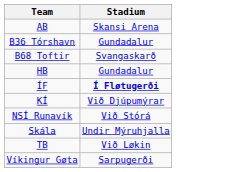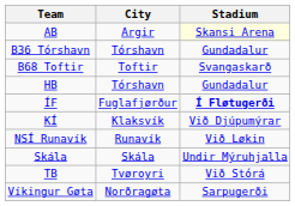+ column: City | Argir | Tórshavn | Toftir | Tórshavn | Fuglafjørður | Klaksvík | Runavík | Skála | Tvøroyri | Norðragøta
AB | Stadium: no background -> lightyellow background
NSÍ Runavík | Stadium: Við Stórá -> Við Løkin
TB | Stadium: Við Løkin -> Við Stórá
